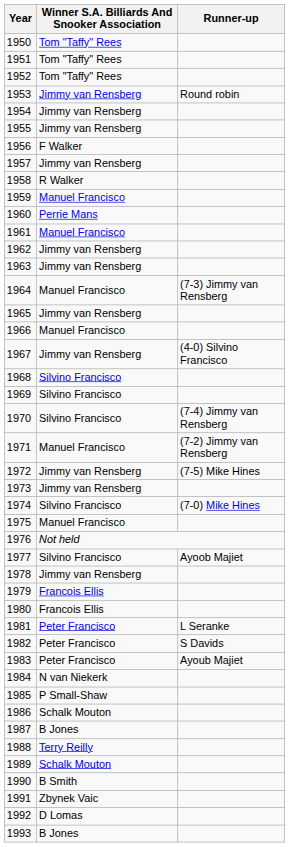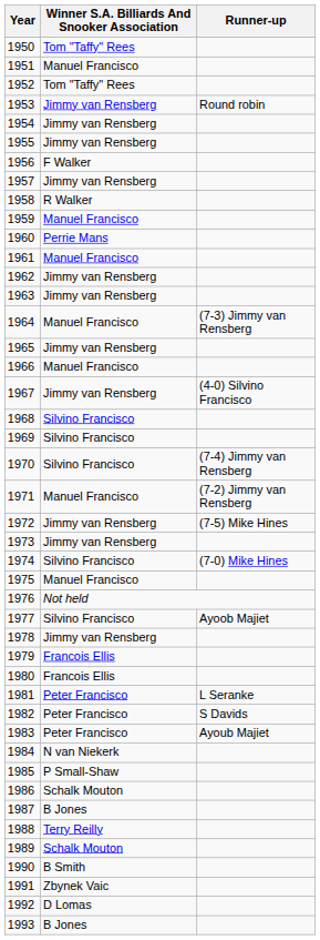1951 | Winner S.A. Billiards And Snooker Association: Tom "Taffy" Rees -> Manuel Francisco
